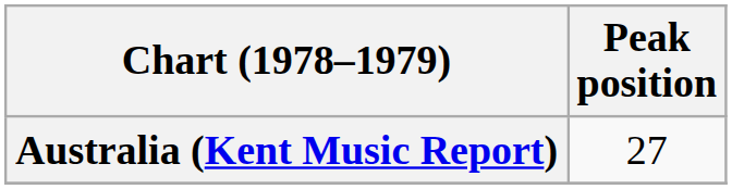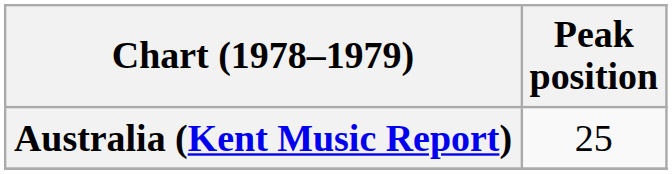Australia (Kent Music Report) | Peak position: 27 -> 25
